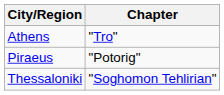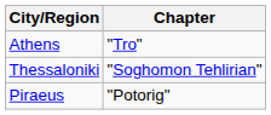rows swapped: Piraeus <-> Thessaloniki
